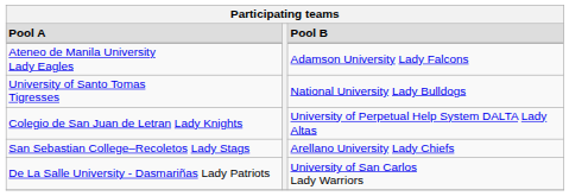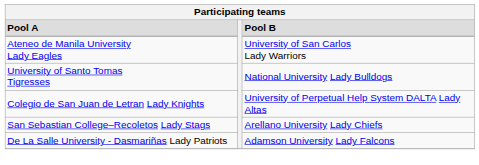Ateneo de Manila University Lady Eagles | Pool B: Adamson University Lady Falcons -> University of San Carlos Lady Warriors
De La Salle University - Dasmariñas Lady Patriots | Pool B: University of San Carlos Lady Warriors -> Adamson University Lady Falcons
